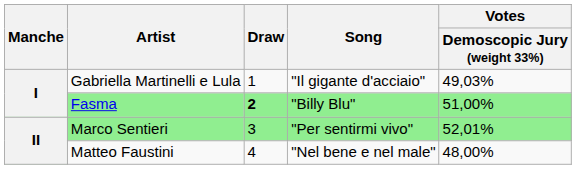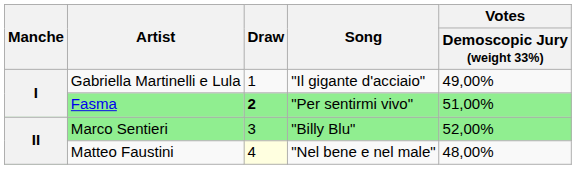Gabriella Martinelli e Lula | Votes / Demoscopic Jury (weight 33%): 49,03% -> 49,00%
Fasma | Song: "Billy Blu" -> "Per sentirmi vivo"
Marco Sentieri | Song: "Per sentirmi vivo" -> "Billy Blu"
Marco Sentieri | Votes / Demoscopic Jury (weight 33%): 52,01% -> 52,00%
Matteo Faustini | Draw: no background -> lightyellow background
